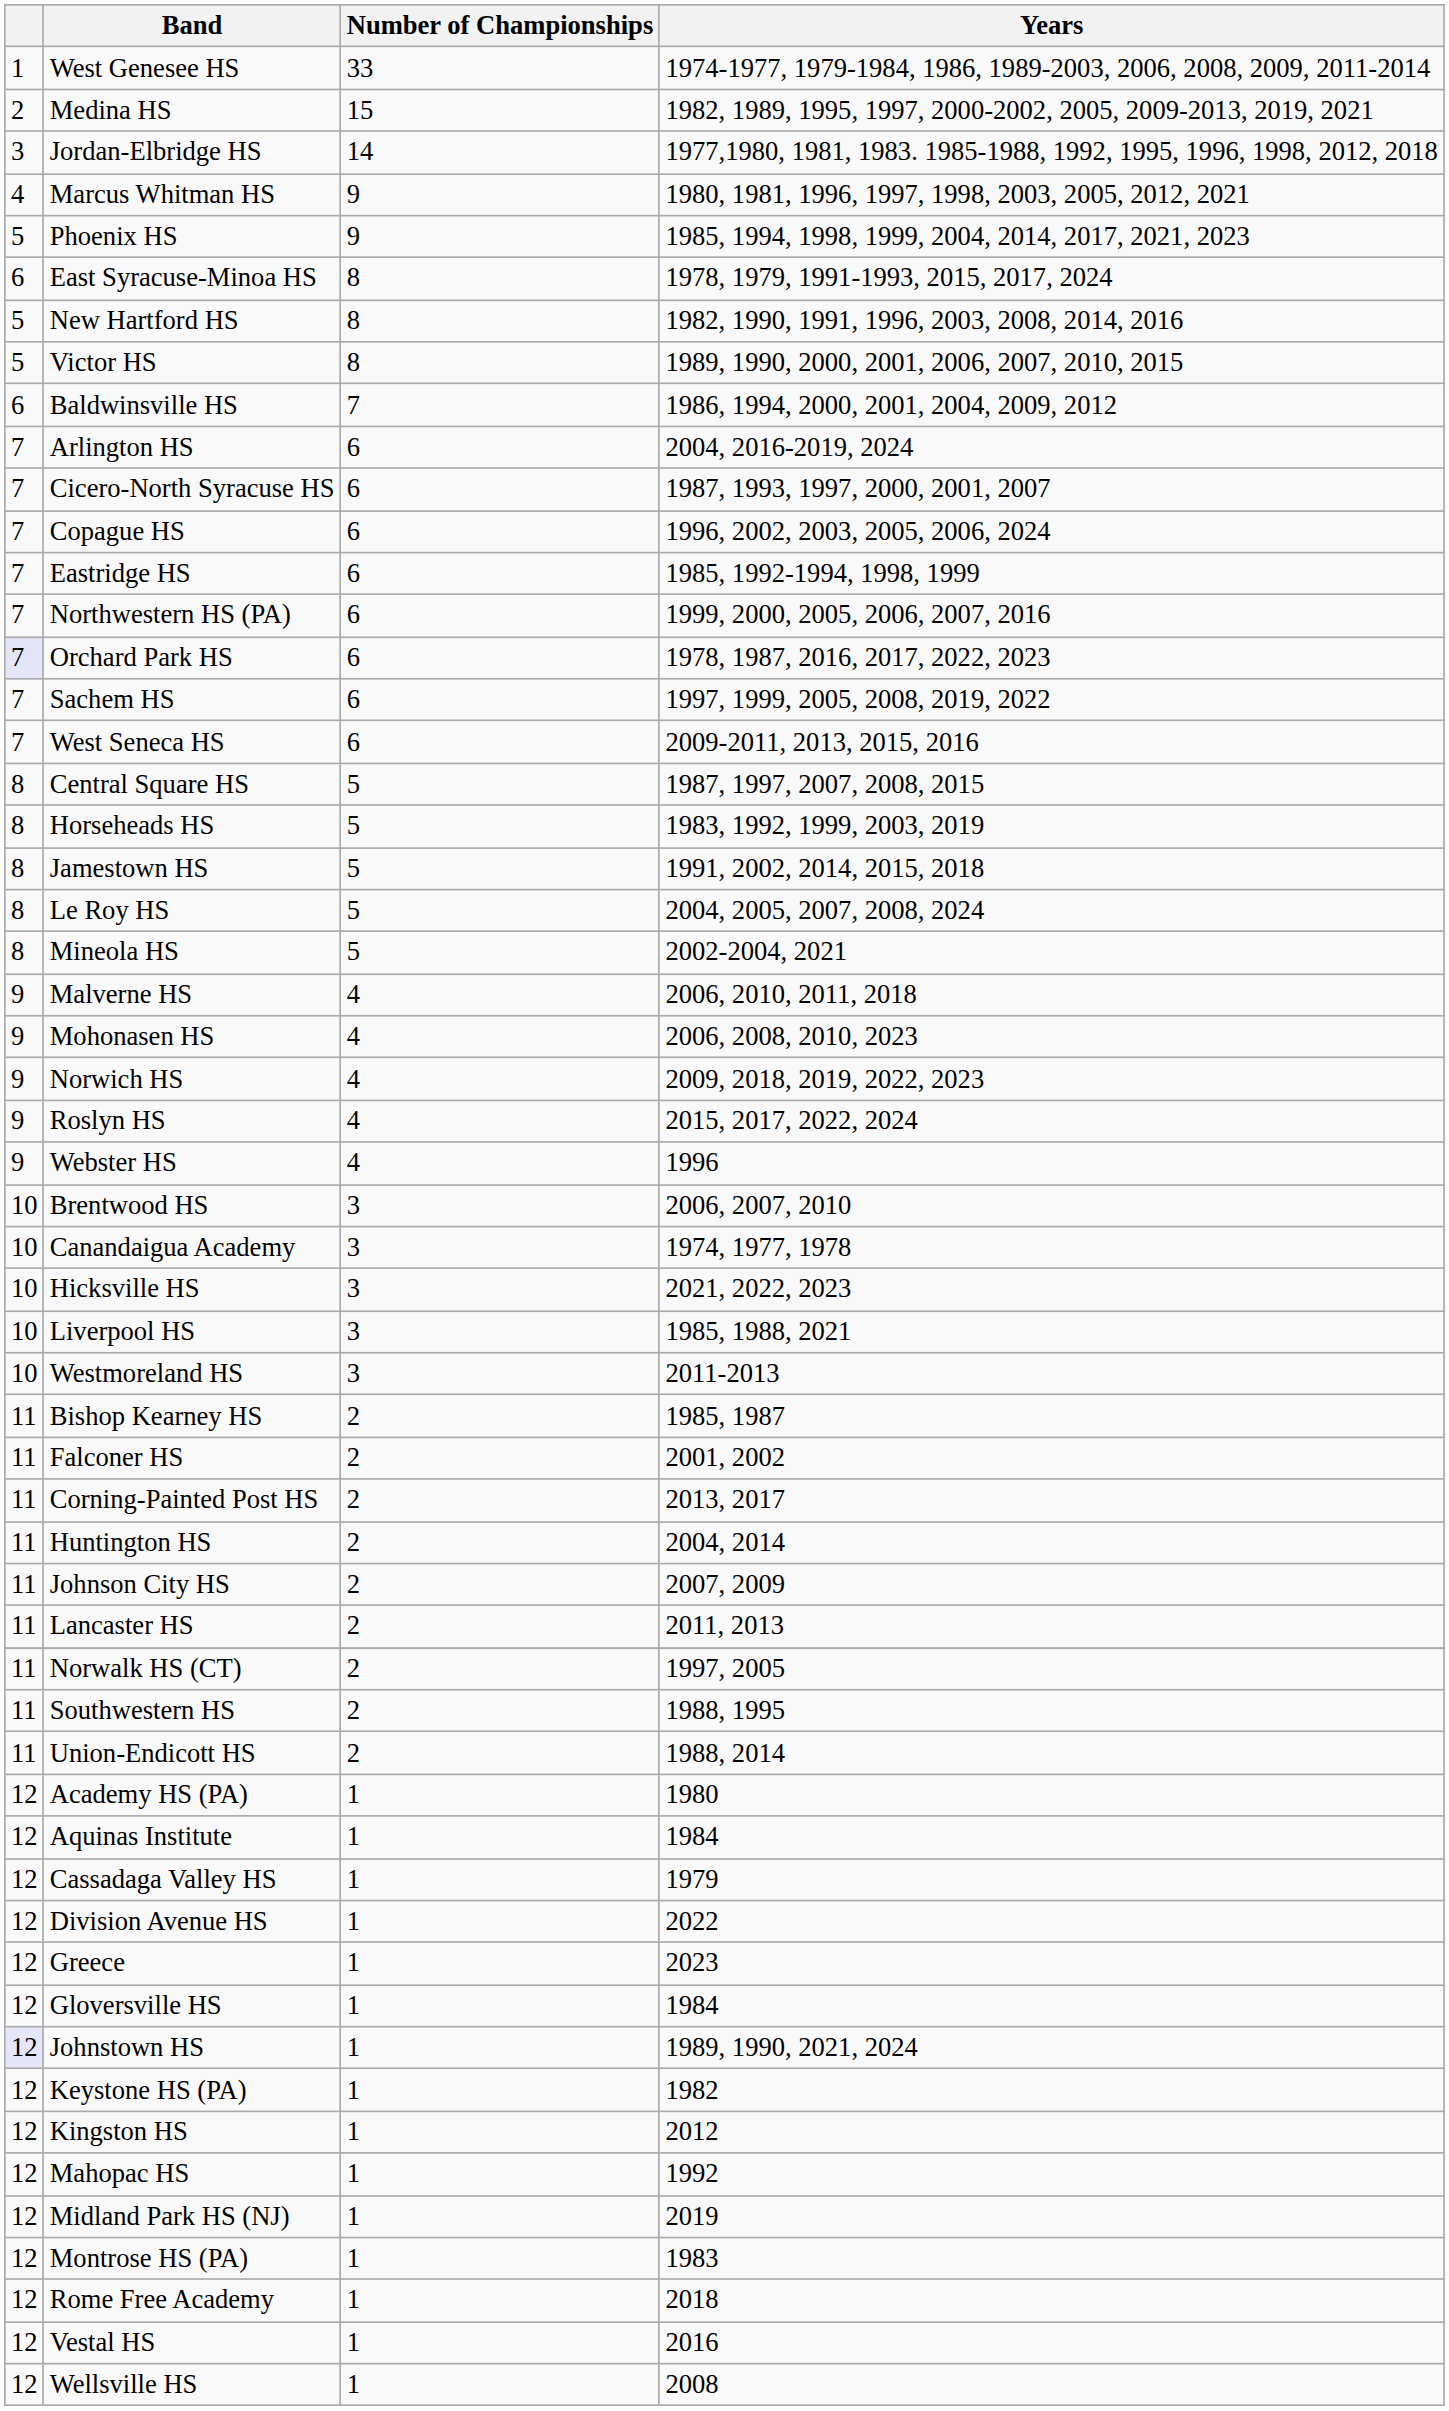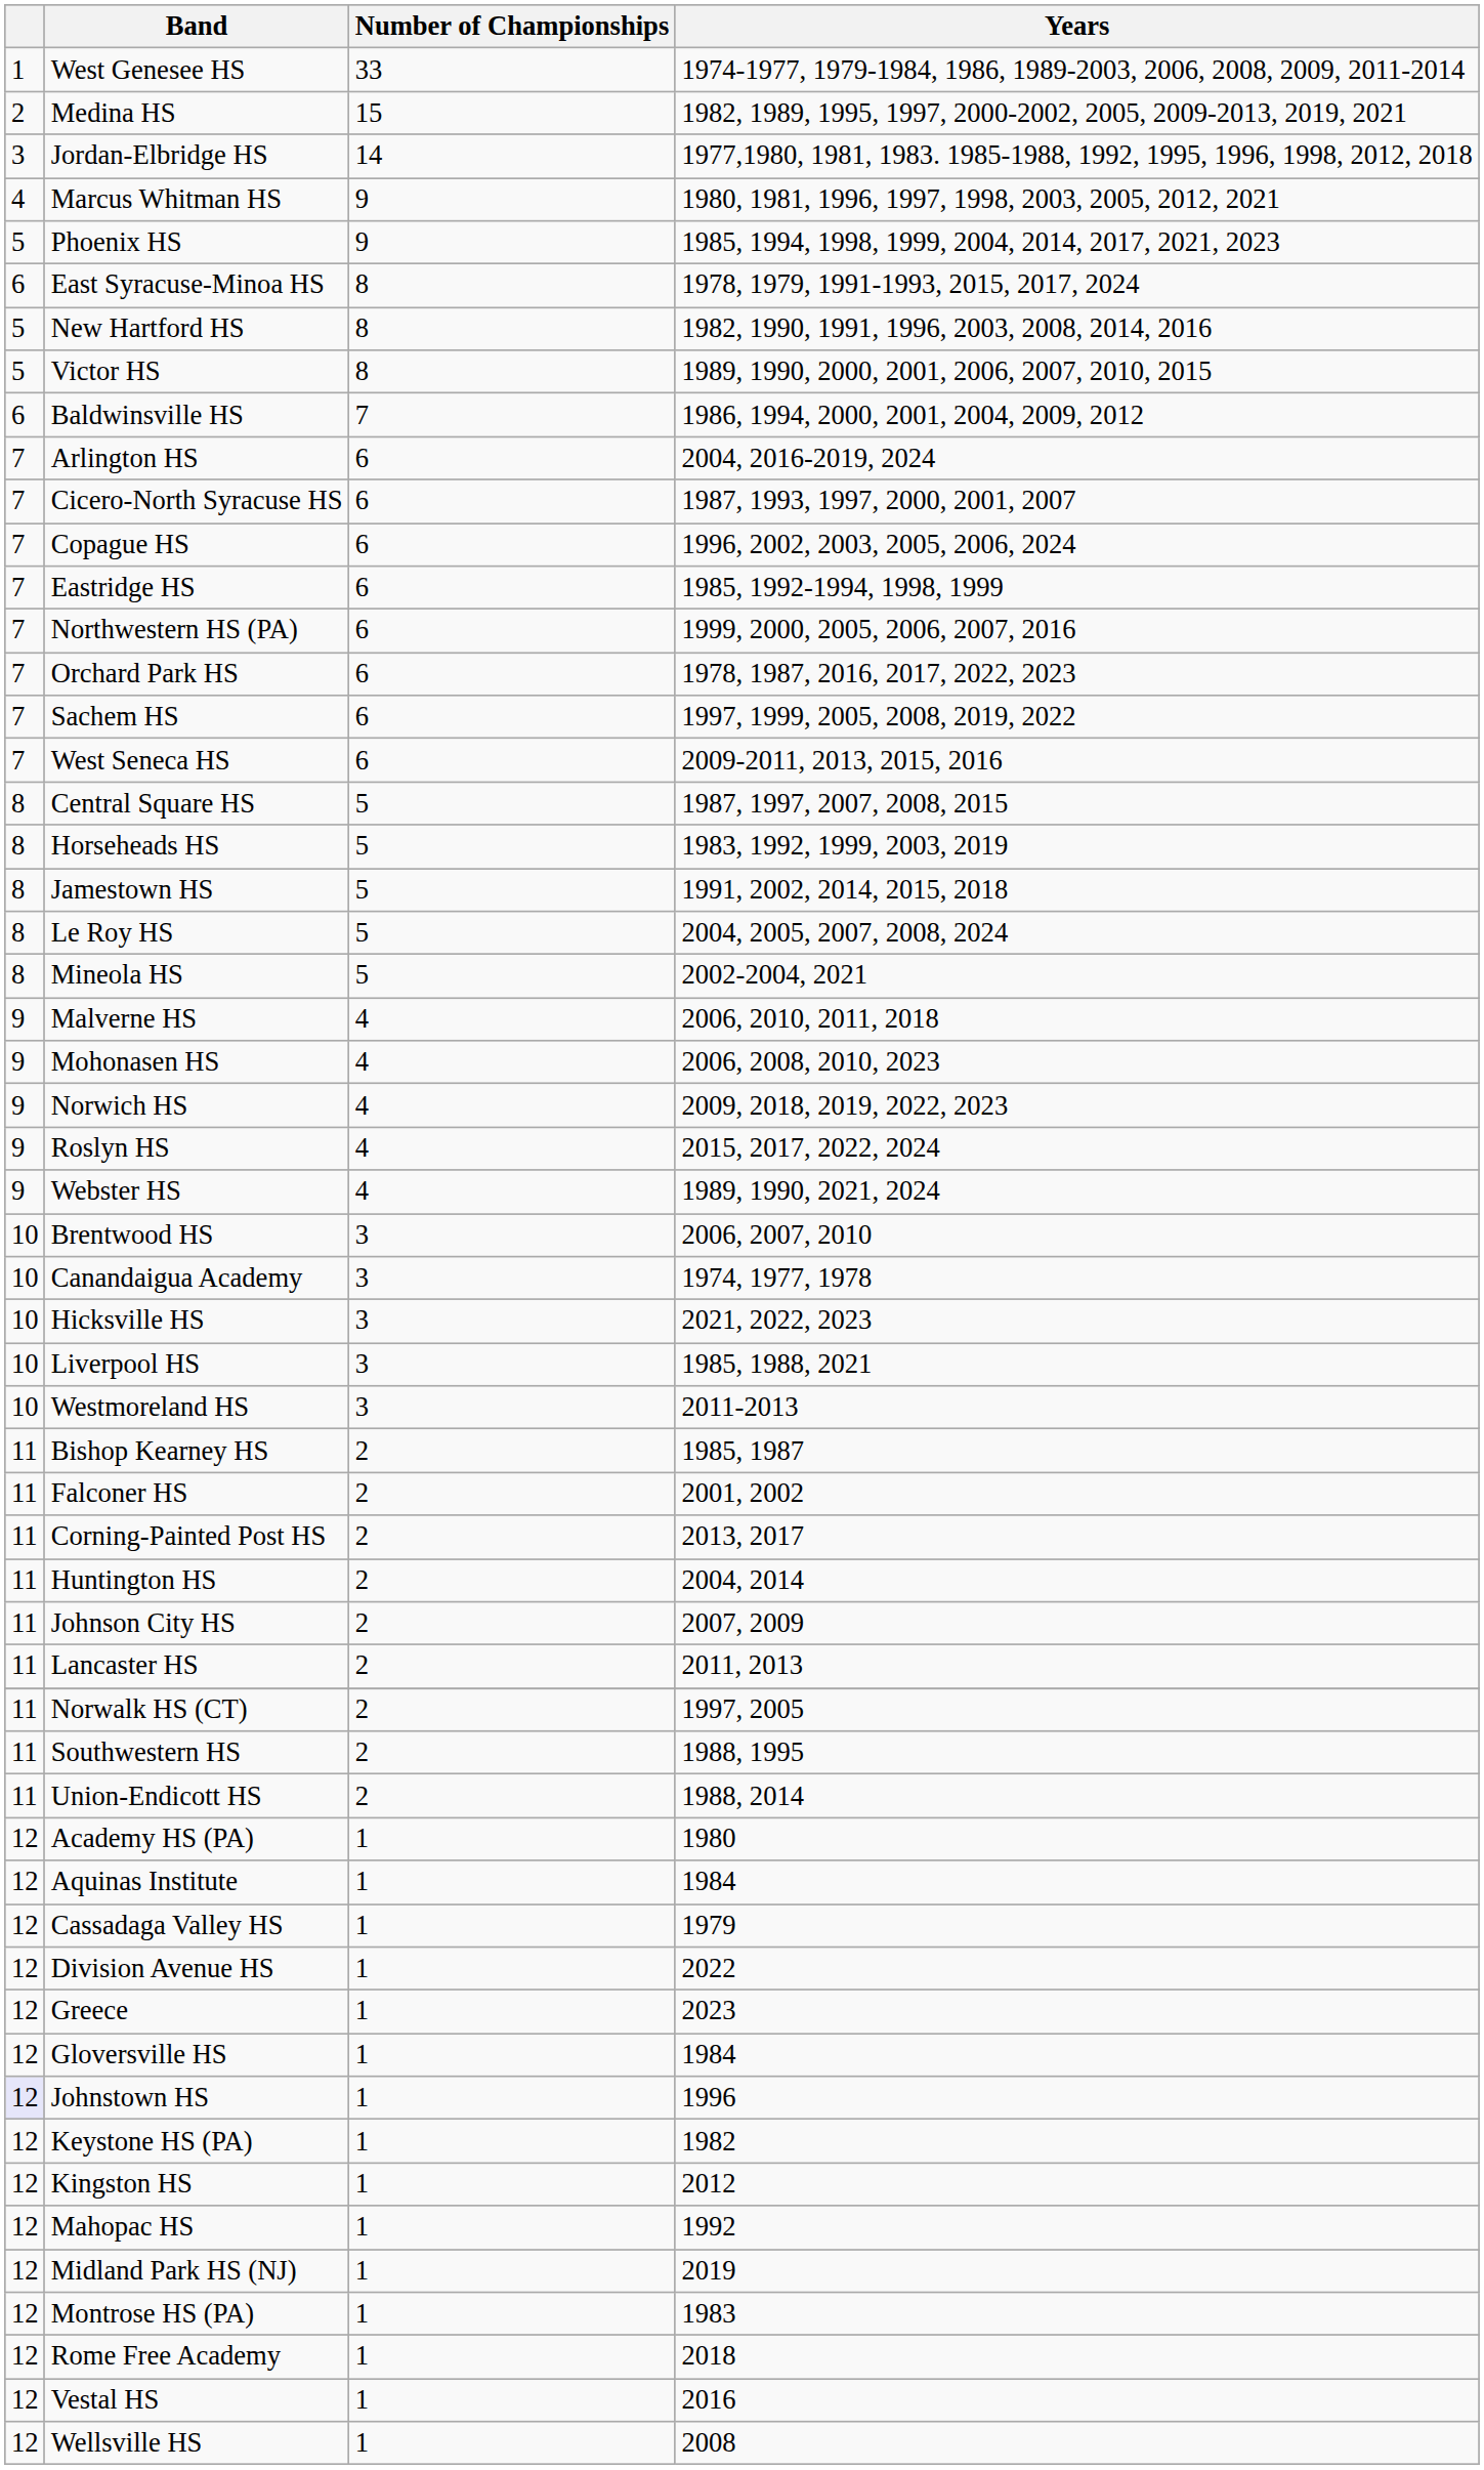Orchard Park HS | column 1: lavender background -> no background
Webster HS | Years: 1996 -> 1989, 1990, 2021, 2024
Johnstown HS | Years: 1989, 1990, 2021, 2024 -> 1996
